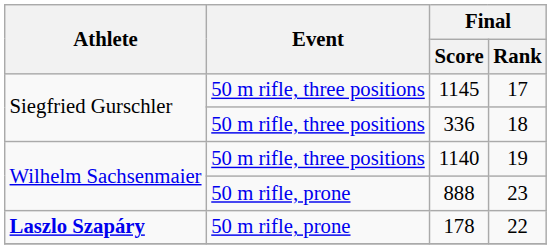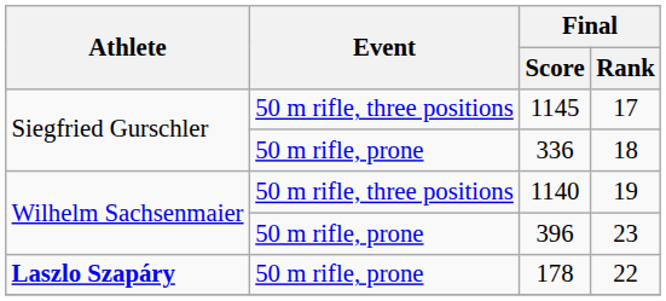18 | Event: 50 m rifle, three positions -> 50 m rifle, prone
23 | Final / Score: 888 -> 396
